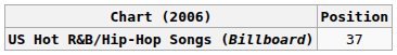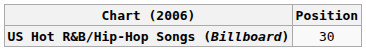US Hot R&B/Hip-Hop Songs (Billboard) | Position: 37 -> 30
